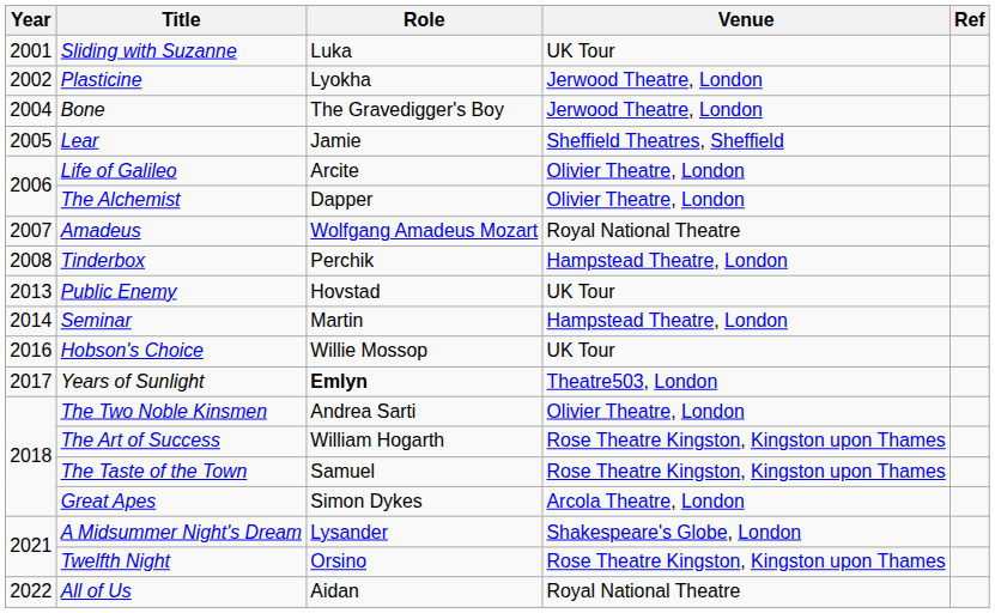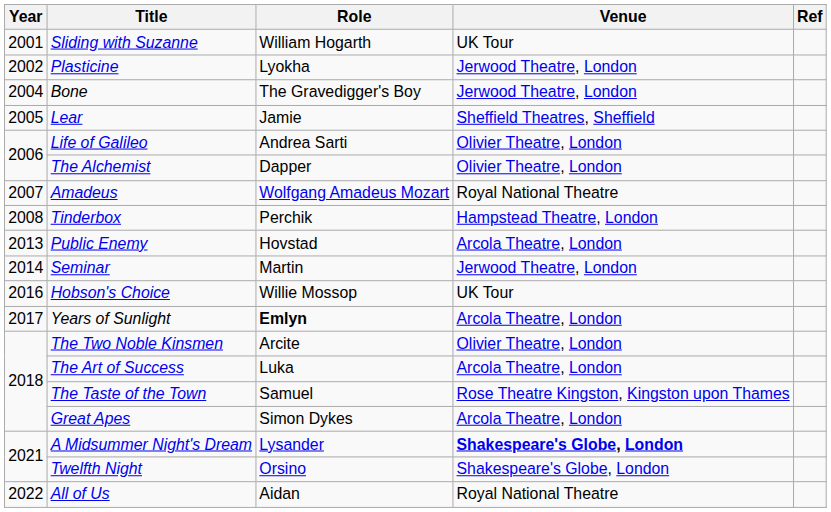Sliding with Suzanne | Role: Luka -> William Hogarth
Life of Galileo | Role: Arcite -> Andrea Sarti
Public Enemy | Venue: UK Tour -> Arcola Theatre, London
Seminar | Venue: Hampstead Theatre, London -> Jerwood Theatre, London
Years of Sunlight | Venue: Theatre503, London -> Arcola Theatre, London
The Two Noble Kinsmen | Role: Andrea Sarti -> Arcite
The Art of Success | Role: William Hogarth -> Luka
The Art of Success | Venue: Rose Theatre Kingston, Kingston upon Thames -> Arcola Theatre, London
A Midsummer Night's Dream | Venue: normal -> bold
Twelfth Night | Venue: Rose Theatre Kingston, Kingston upon Thames -> Shakespeare's Globe, London
